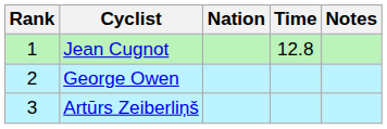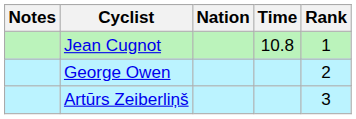columns swapped: Rank <-> Notes
Jean Cugnot | Time: 12.8 -> 10.8
